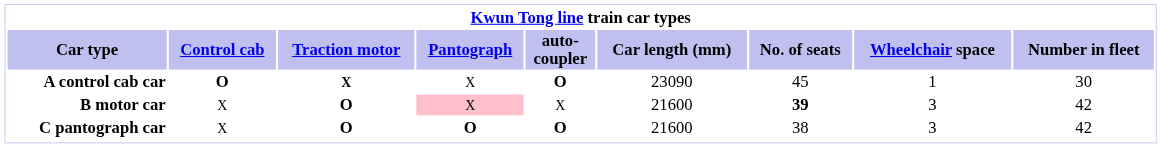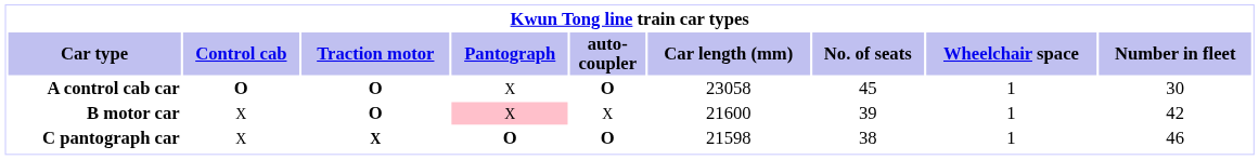A control cab car | Traction motor: X -> O
A control cab car | Car length (mm): 23090 -> 23058
B motor car | No. of seats: bold -> normal
B motor car | Wheelchair space: 3 -> 1
C pantograph car | Traction motor: O -> X
C pantograph car | Car length (mm): 21600 -> 21598
C pantograph car | Wheelchair space: 3 -> 1
C pantograph car | Number in fleet: 42 -> 46
